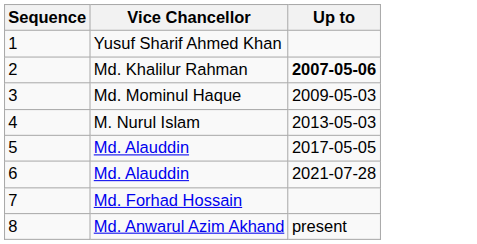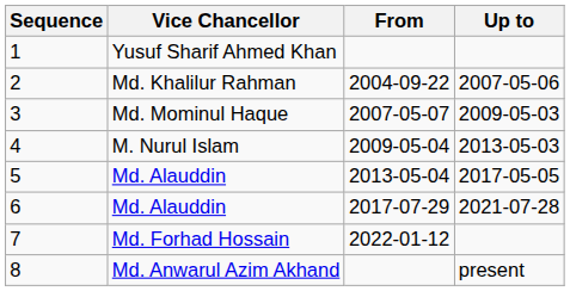+ column: From | 2004-09-22 | 2007-05-07 | 2009-05-04 | 2013-05-04 | 2017-07-29 | 2022-01-12
2 | Up to: bold -> normal
